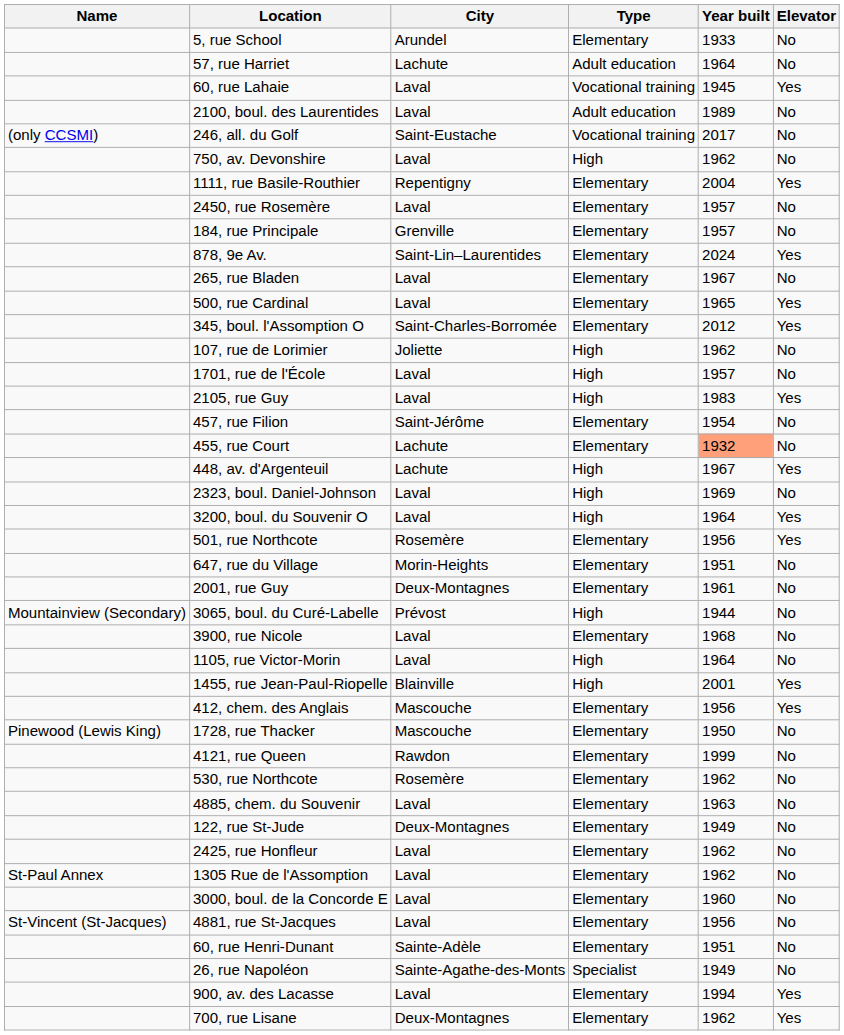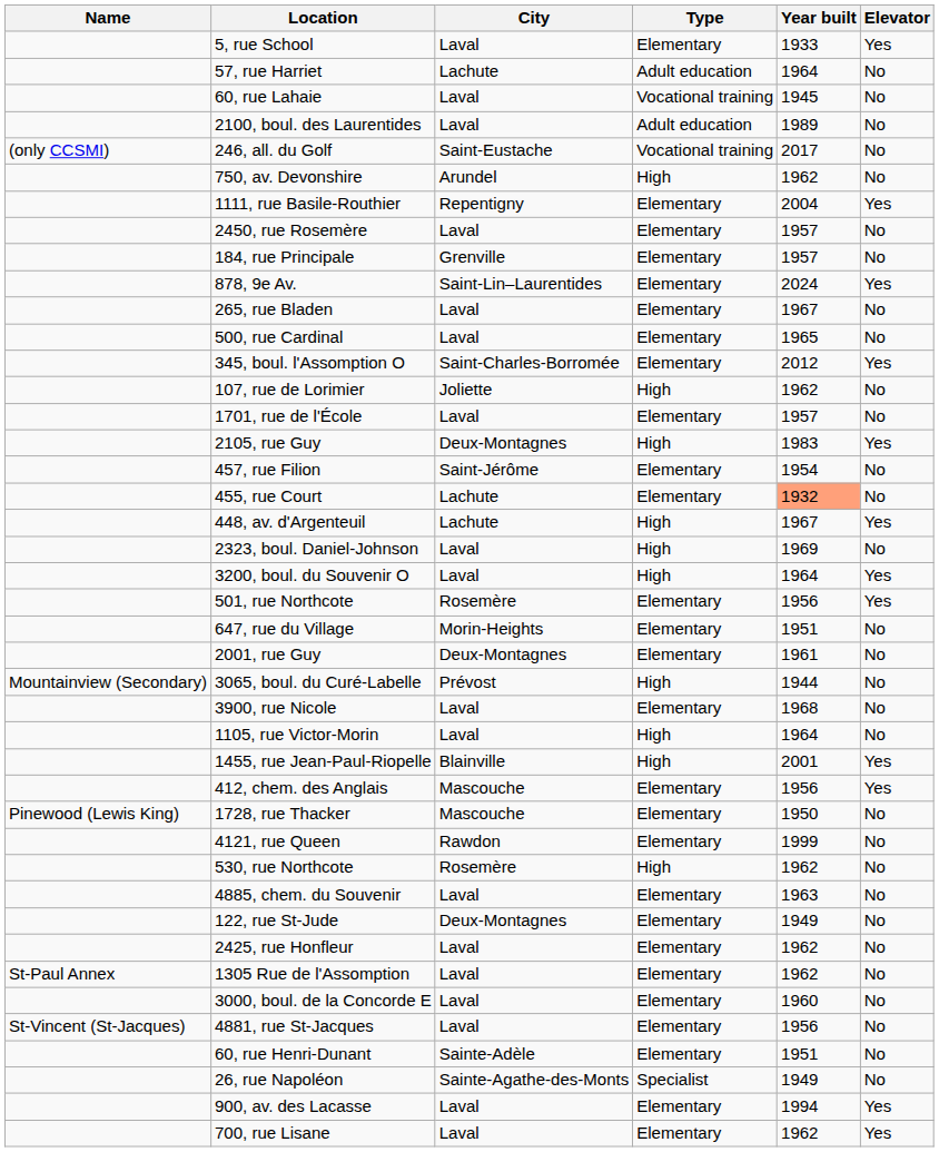5, rue School | City: Arundel -> Laval
5, rue School | Elevator: No -> Yes
60, rue Lahaie | Elevator: Yes -> No
750, av. Devonshire | City: Laval -> Arundel
500, rue Cardinal | Elevator: Yes -> No
1701, rue de l'École | Type: High -> Elementary
2105, rue Guy | City: Laval -> Deux-Montagnes
530, rue Northcote | Type: Elementary -> High
700, rue Lisane | City: Deux-Montagnes -> Laval
